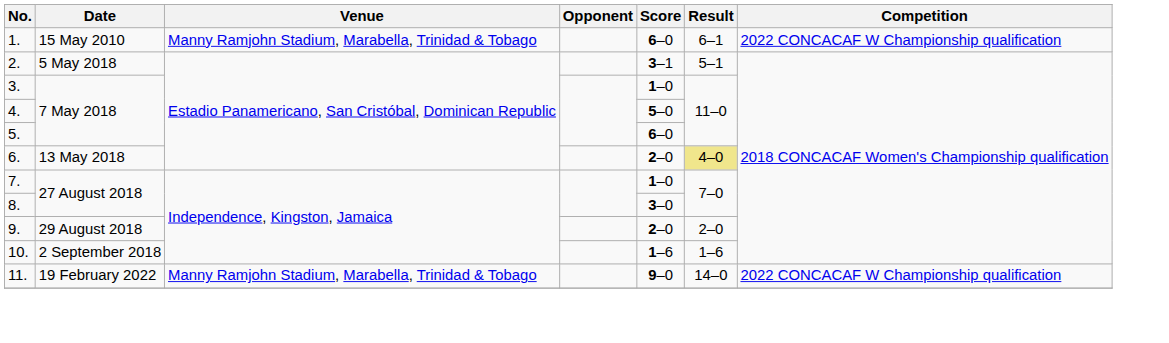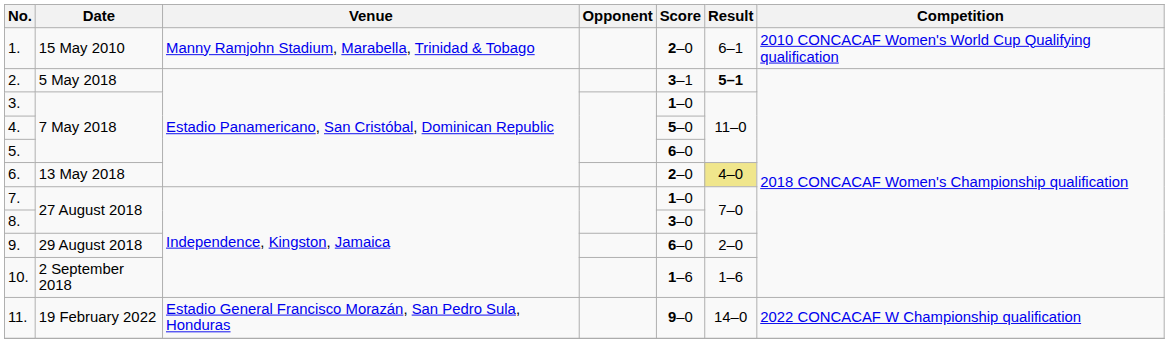1. | Score: 6–0 -> 2–0
1. | Competition: 2022 CONCACAF W Championship qualification -> 2010 CONCACAF Women's World Cup Qualifying qualification
2. | Result: normal -> bold
9. | Score: 2–0 -> 6–0
11. | Venue: Manny Ramjohn Stadium, Marabella, Trinidad & Tobago -> Estadio General Francisco Morazán, San Pedro Sula, Honduras
